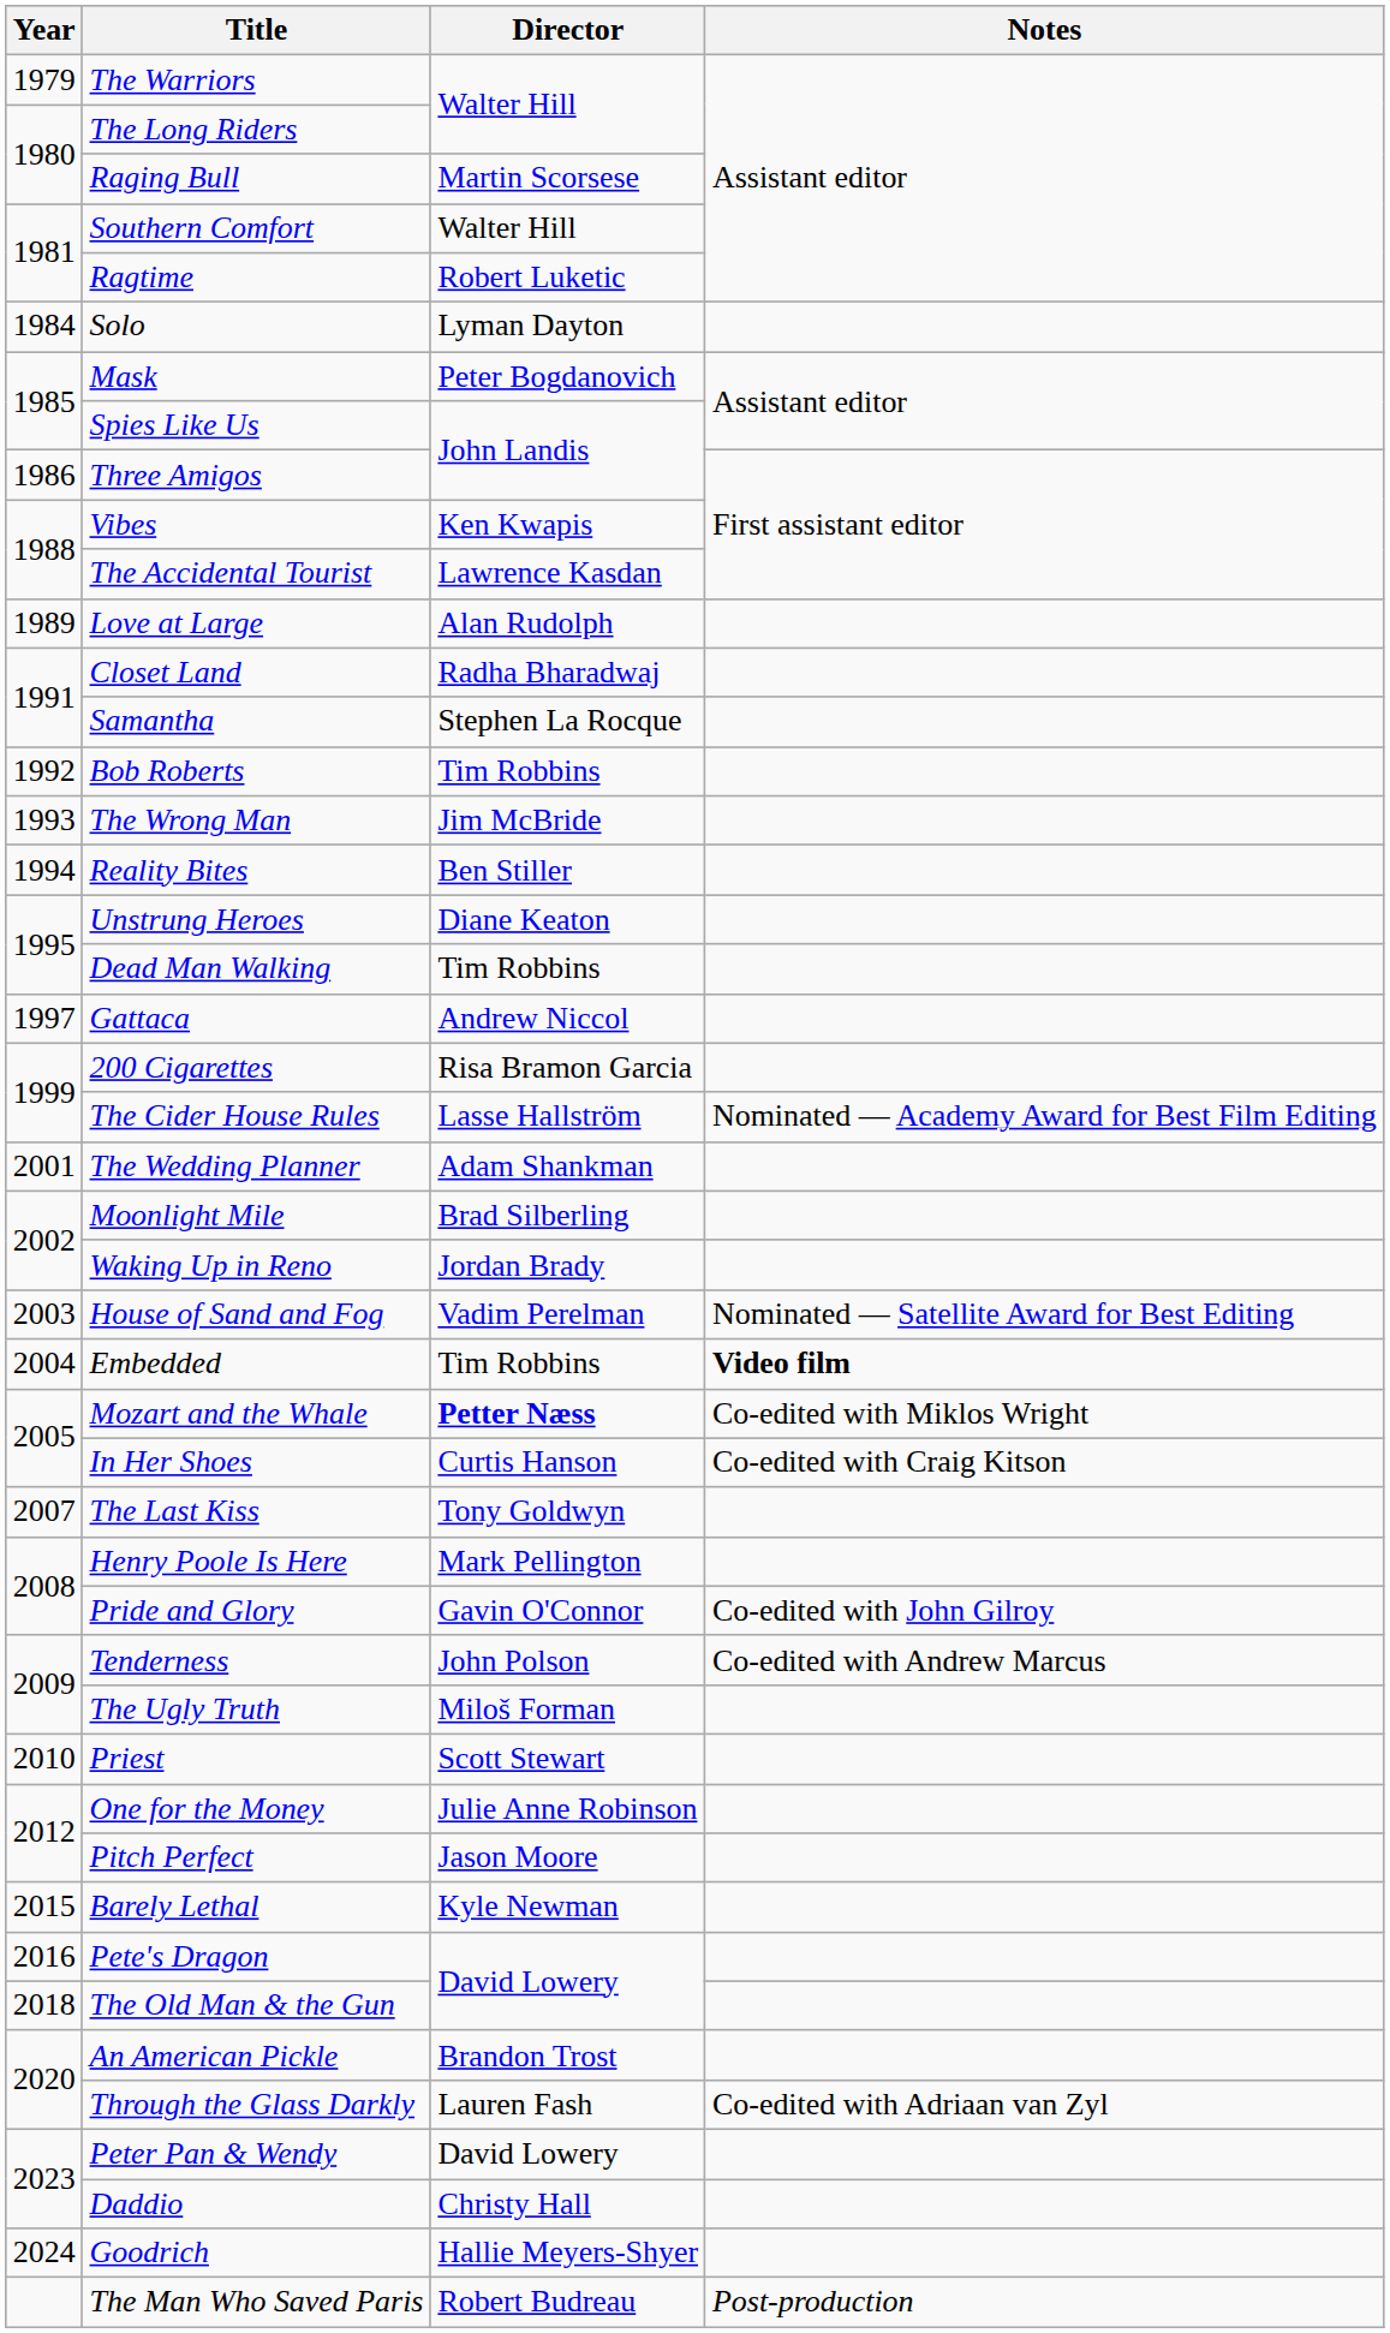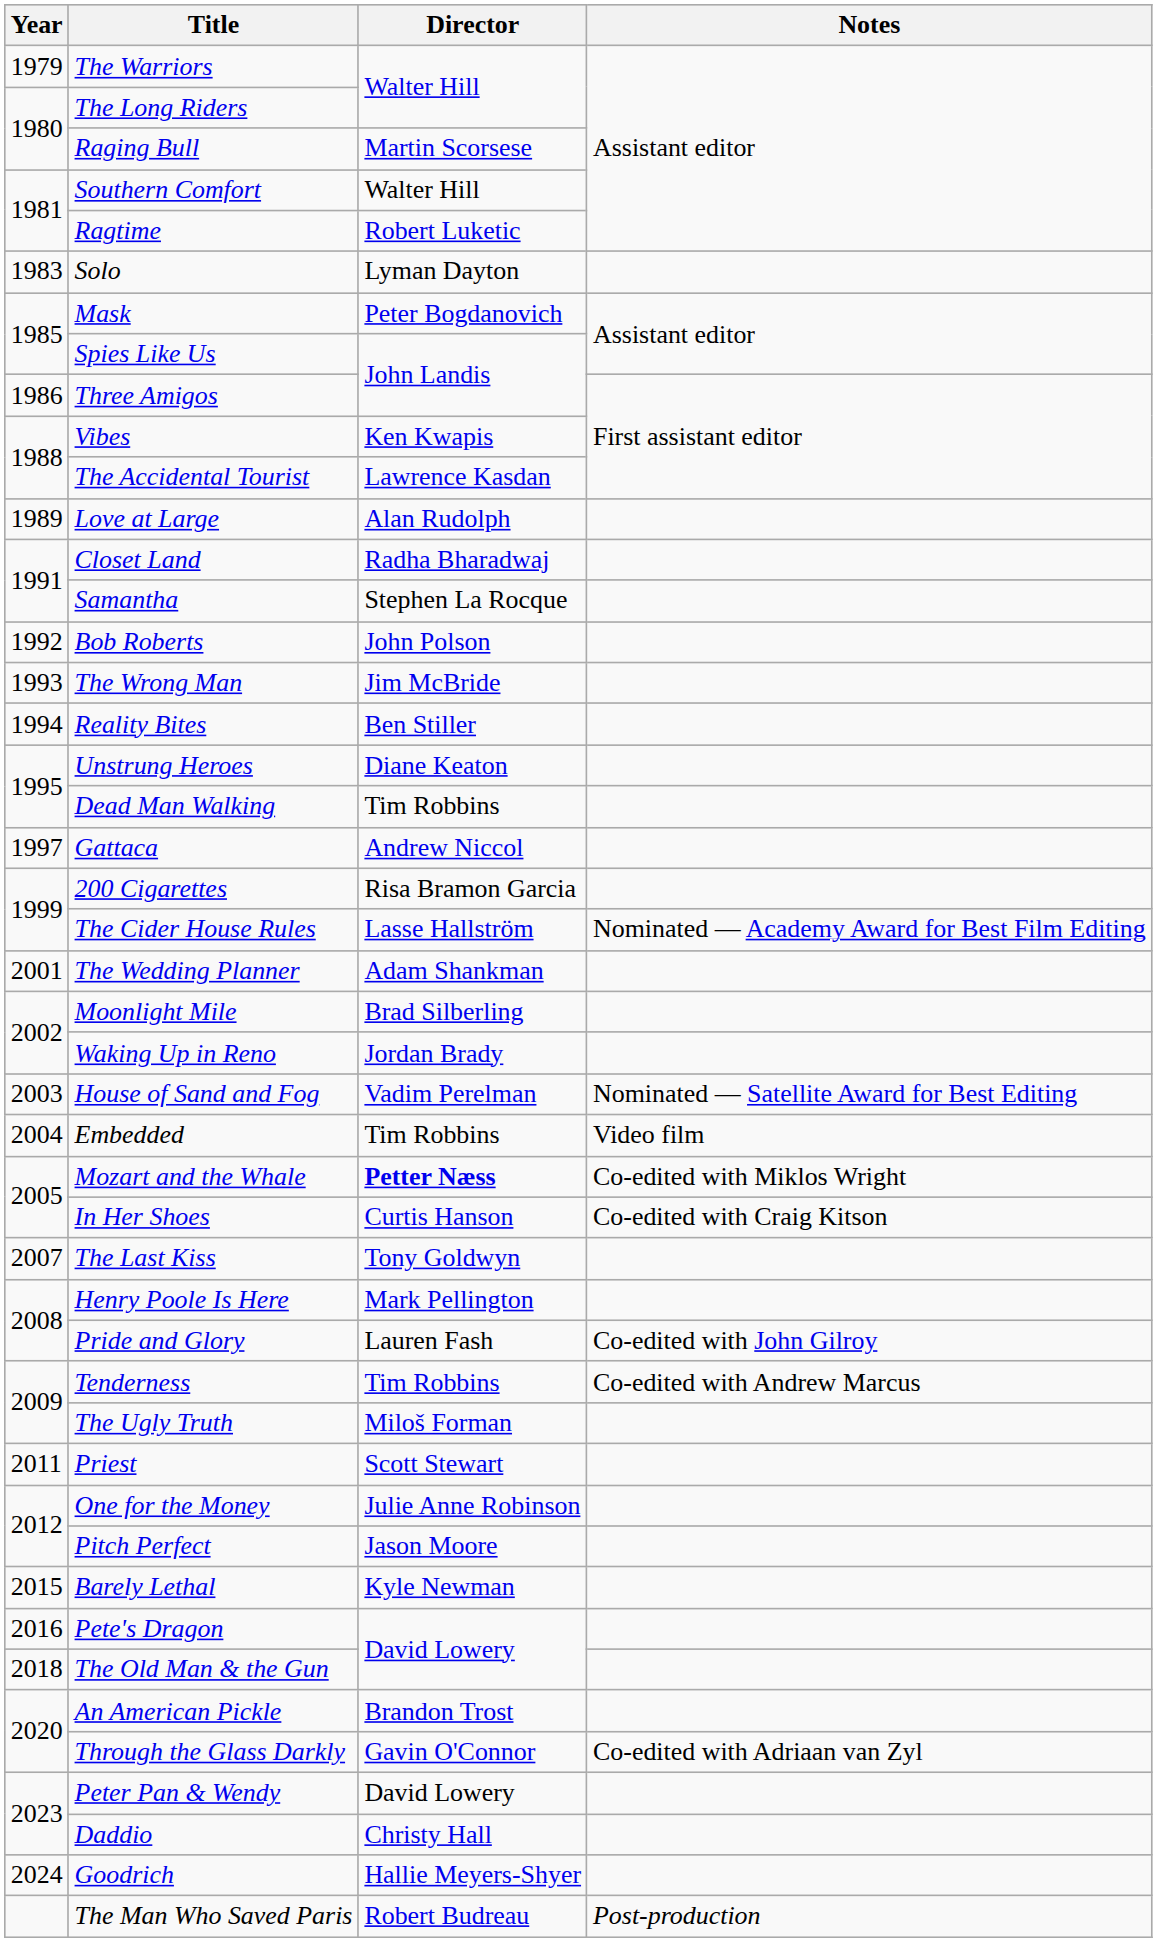Solo | Year: 1984 -> 1983
Bob Roberts | Director: Tim Robbins -> John Polson
Embedded | Notes: bold -> normal
Pride and Glory | Director: Gavin O'Connor -> Lauren Fash
Tenderness | Director: John Polson -> Tim Robbins
Priest | Year: 2010 -> 2011
Through the Glass Darkly | Director: Lauren Fash -> Gavin O'Connor
